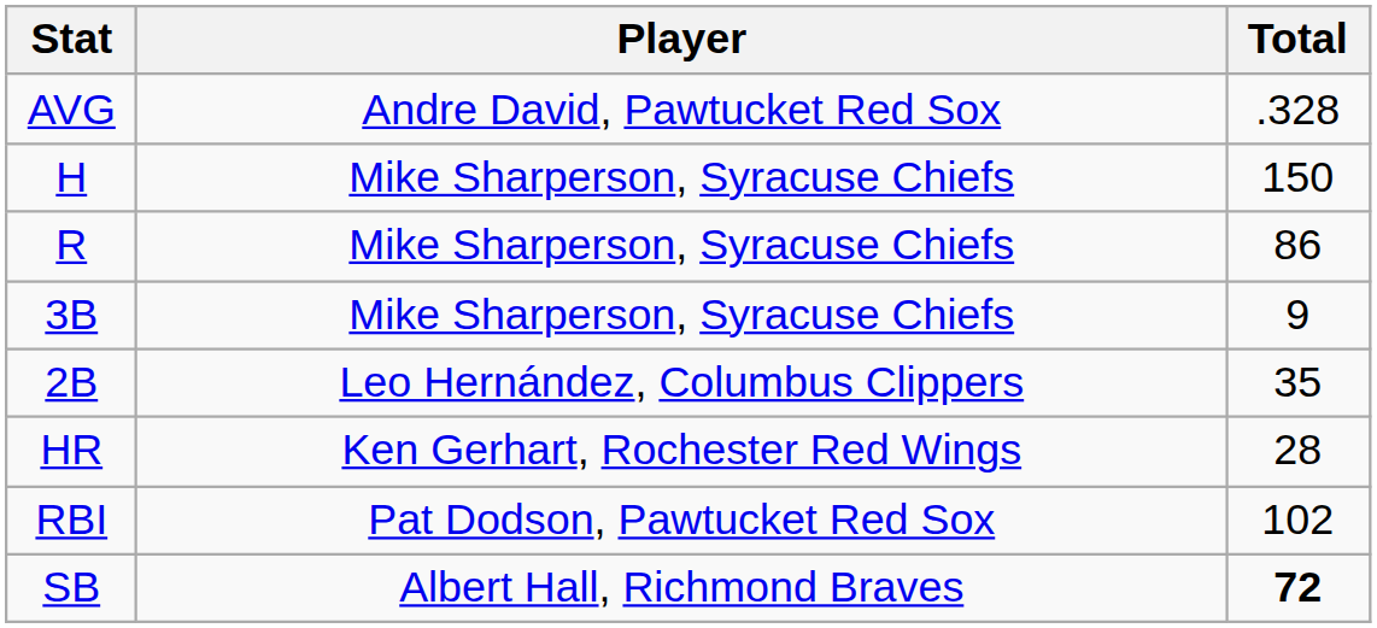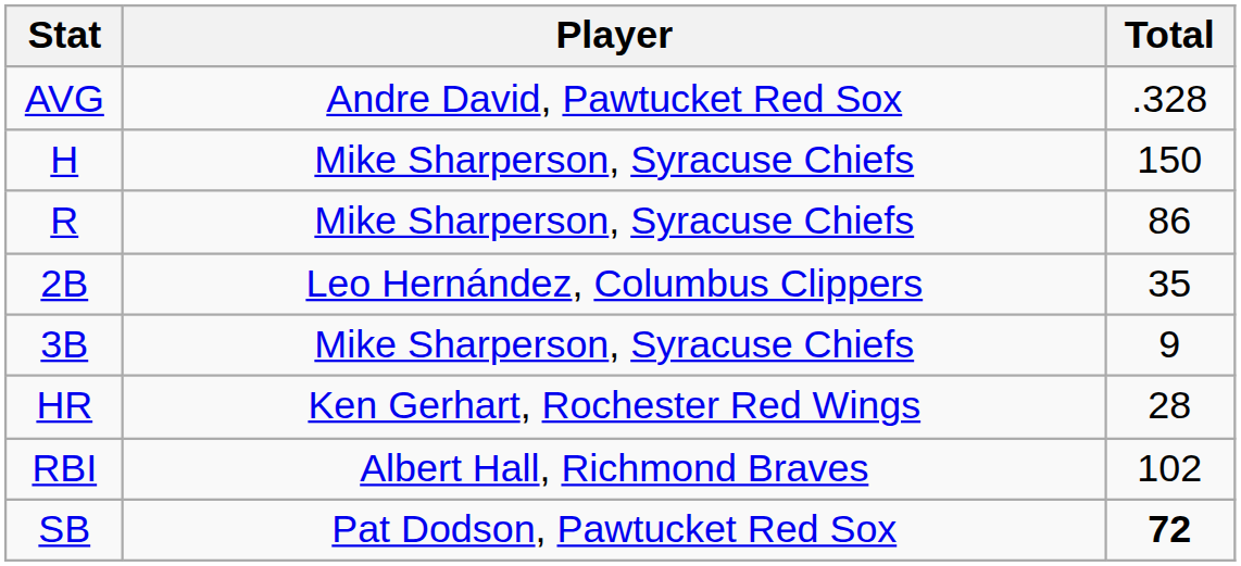rows swapped: 2B <-> 3B
RBI | Player: Pat Dodson, Pawtucket Red Sox -> Albert Hall, Richmond Braves
SB | Player: Albert Hall, Richmond Braves -> Pat Dodson, Pawtucket Red Sox
